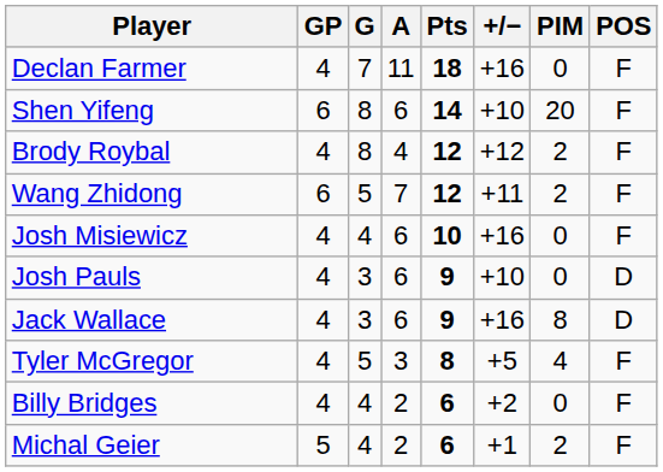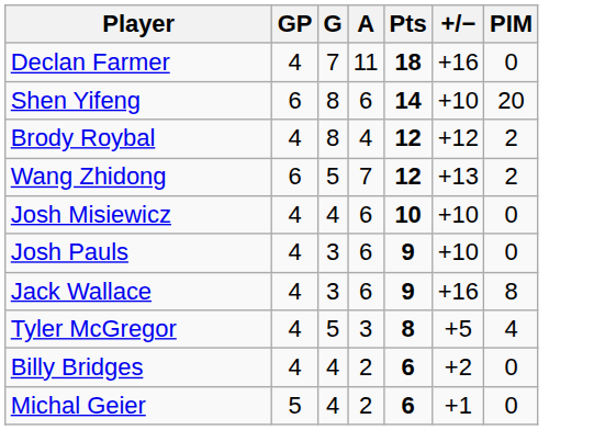- column: POS | F | F | F | F | F | D | D | F | F | F
Wang Zhidong | +/−: +11 -> +13
Josh Misiewicz | +/−: +16 -> +10
Michal Geier | PIM: 2 -> 0
